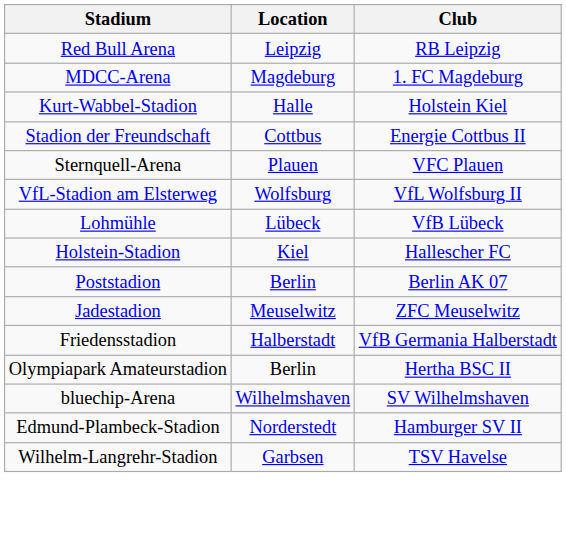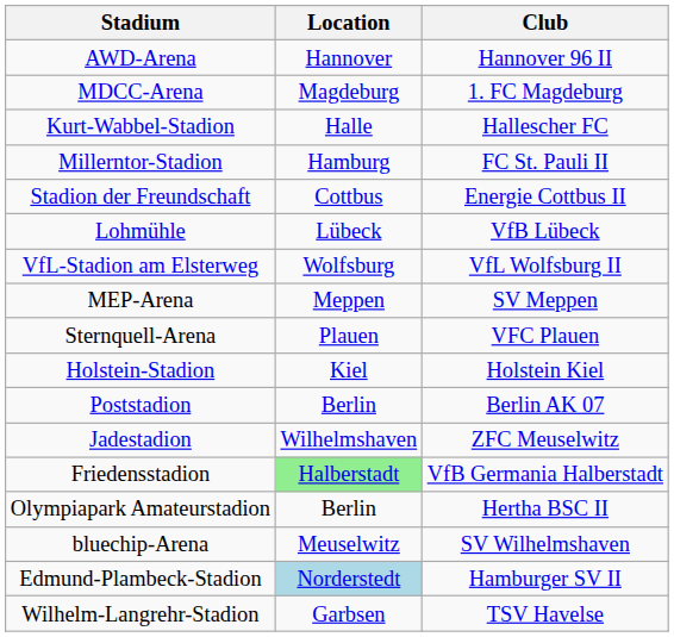+ row: AWD-Arena | Hannover | Hannover 96 II
- row: Red Bull Arena | Leipzig | RB Leipzig
Kurt-Wabbel-Stadion | Club: Holstein Kiel -> Hallescher FC
+ row: Millerntor-Stadion | Hamburg | FC St. Pauli II
rows swapped: Lohmühle <-> Sternquell-Arena
+ row: MEP-Arena | Meppen | SV Meppen
Holstein-Stadion | Club: Hallescher FC -> Holstein Kiel
Jadestadion | Location: Meuselwitz -> Wilhelmshaven
Friedensstadion | Location: no background -> lightgreen background
bluechip-Arena | Location: Wilhelmshaven -> Meuselwitz
Edmund-Plambeck-Stadion | Location: no background -> lightblue background
